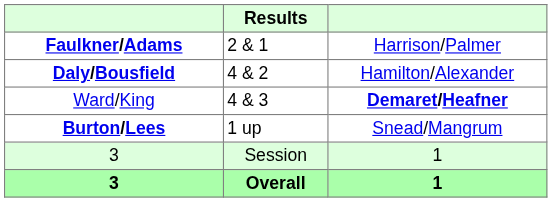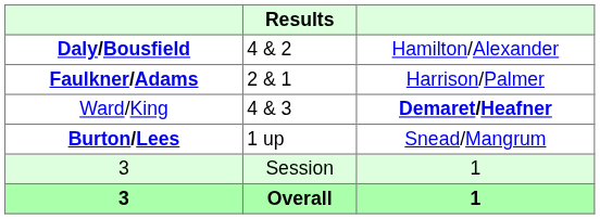rows swapped: Faulkner/Adams <-> Daly/Bousfield
